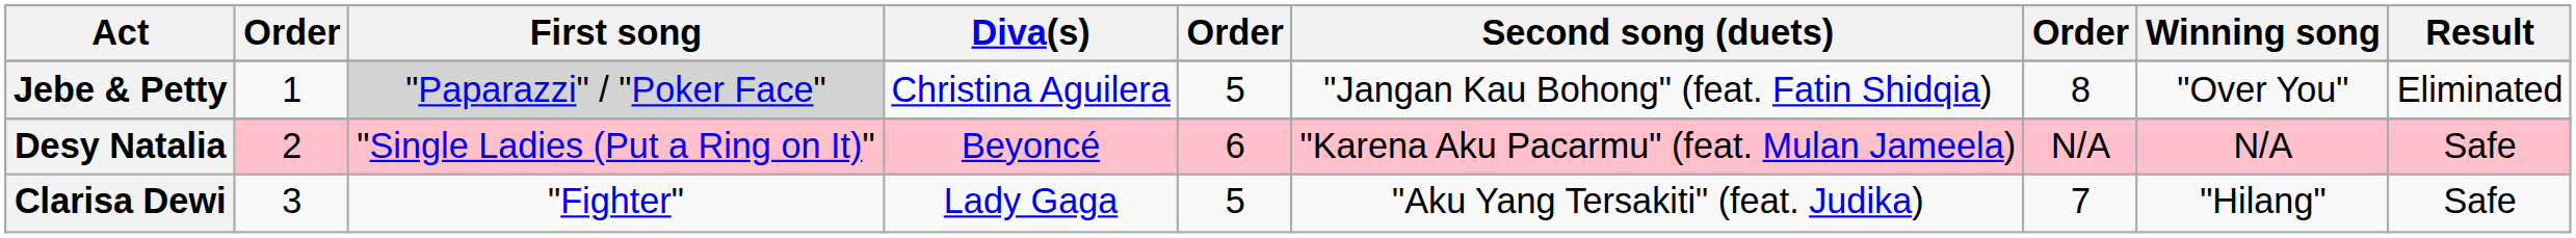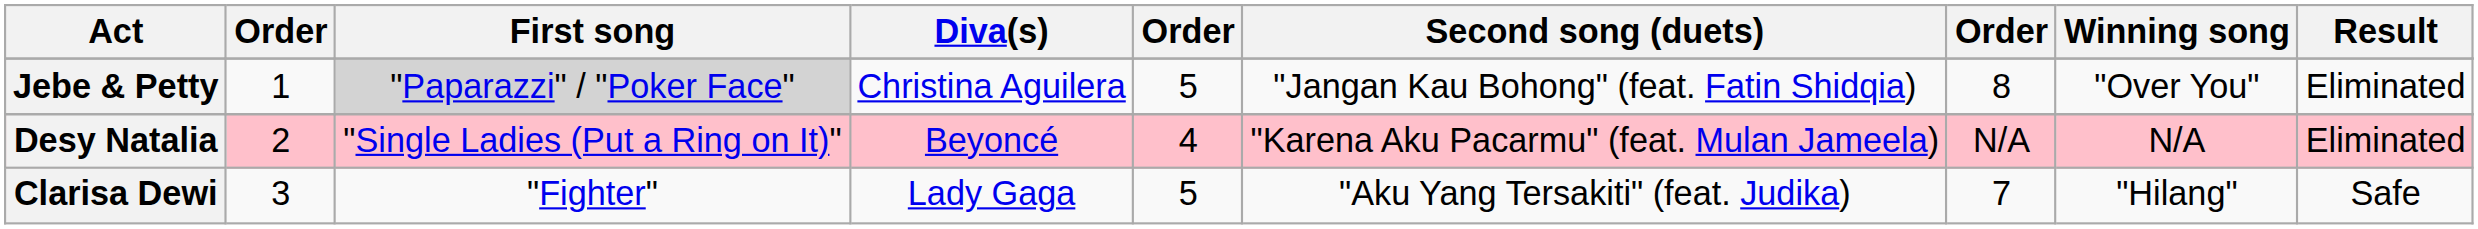Desy Natalia | column 5: 6 -> 4
Desy Natalia | Result: Safe -> Eliminated
